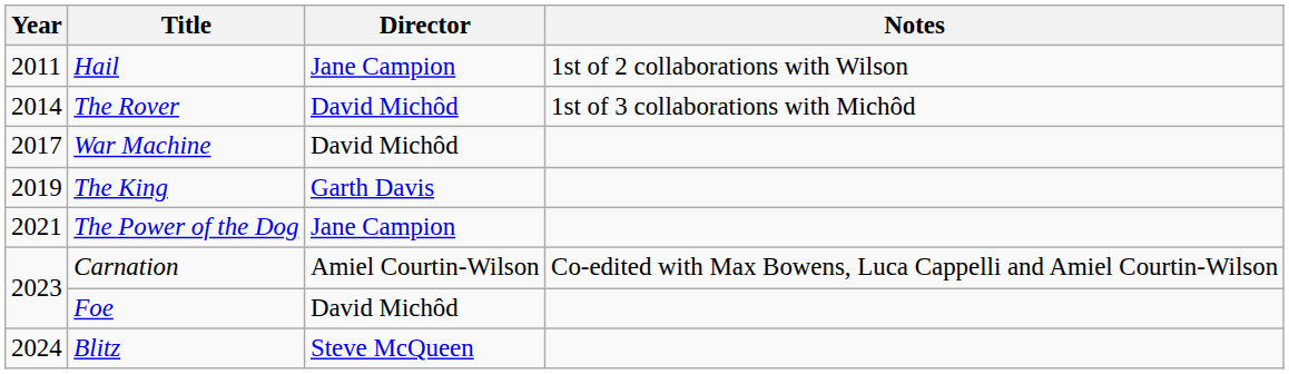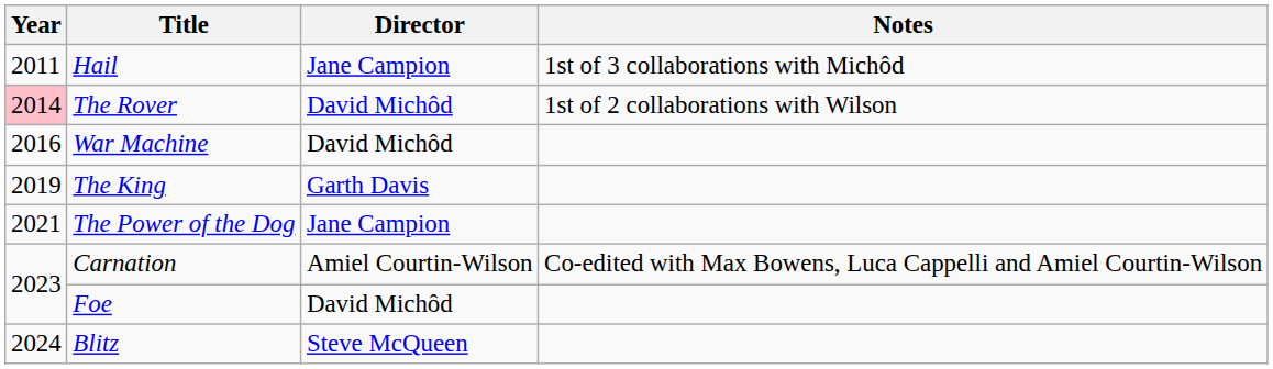Hail | Notes: 1st of 2 collaborations with Wilson -> 1st of 3 collaborations with Michôd
The Rover | Year: no background -> pink background
The Rover | Notes: 1st of 3 collaborations with Michôd -> 1st of 2 collaborations with Wilson
War Machine | Year: 2017 -> 2016
